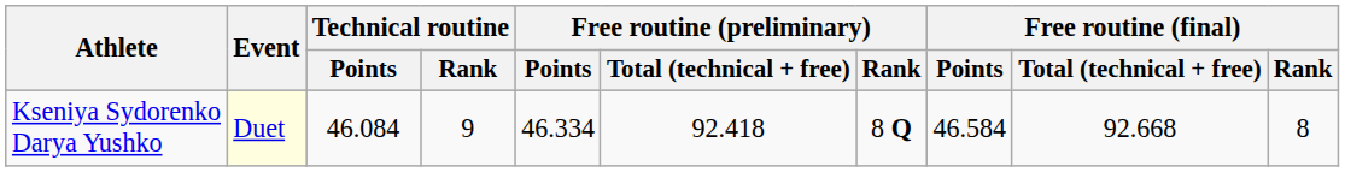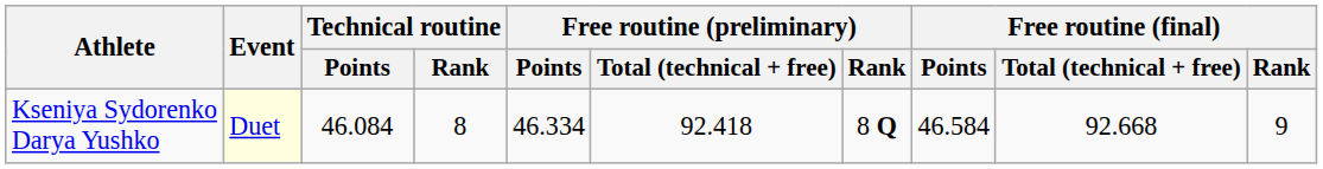Kseniya Sydorenko Darya Yushko | Technical routine / Rank: 9 -> 8
Kseniya Sydorenko Darya Yushko | Free routine (final) / Rank: 8 -> 9
